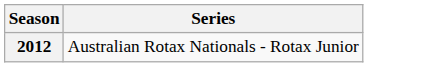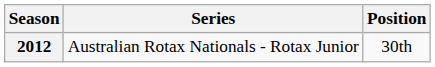+ column: Position | 30th
